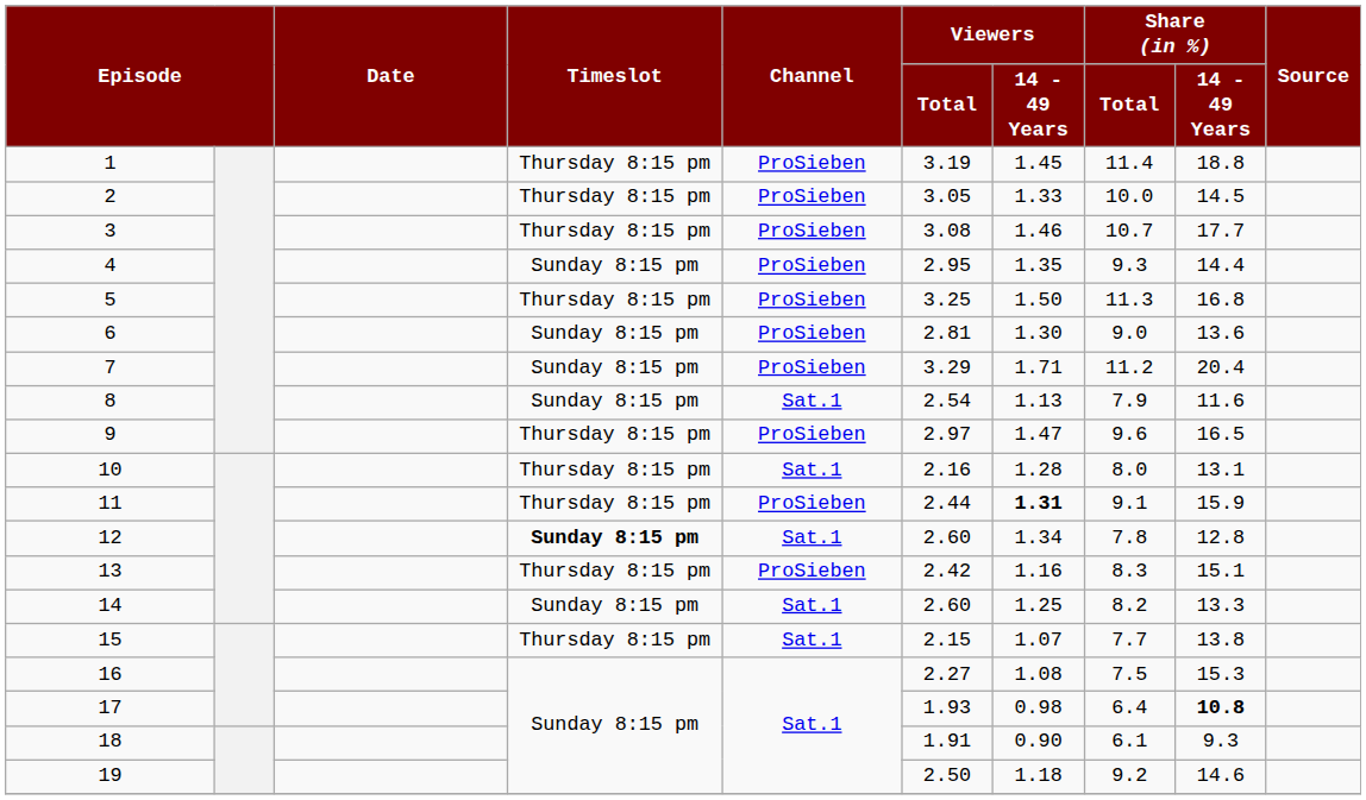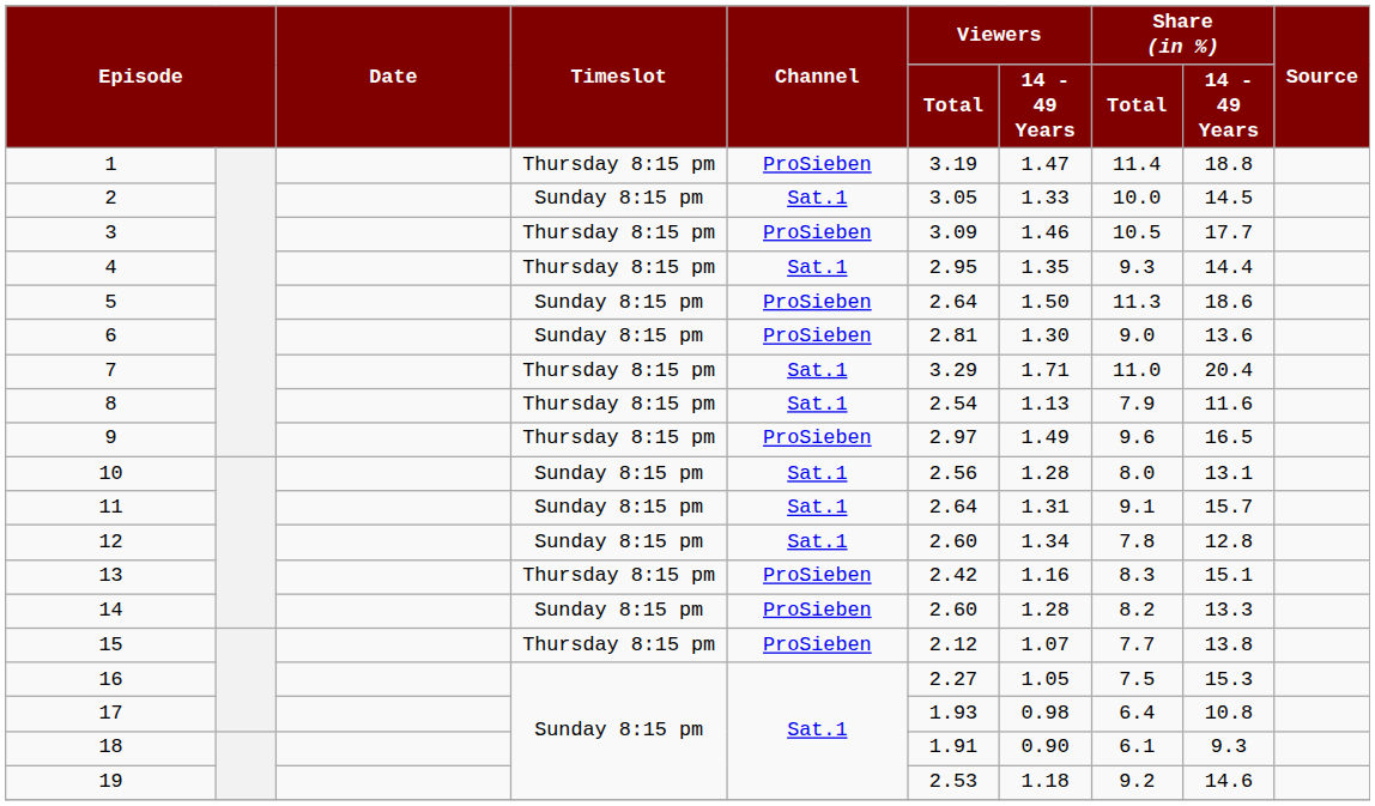1 | Viewers / 14 - 49 Years: 1.45 -> 1.47
2 | Timeslot: Thursday 8:15 pm -> Sunday 8:15 pm
2 | Channel: ProSieben -> Sat.1
3 | Viewers / Total: 3.08 -> 3.09
3 | Share (in %) / Total: 10.7 -> 10.5
4 | Timeslot: Sunday 8:15 pm -> Thursday 8:15 pm
4 | Channel: ProSieben -> Sat.1
5 | Timeslot: Thursday 8:15 pm -> Sunday 8:15 pm
5 | Viewers / Total: 3.25 -> 2.64
5 | Share (in %) / 14 - 49 Years: 16.8 -> 18.6
7 | Timeslot: Sunday 8:15 pm -> Thursday 8:15 pm
7 | Channel: ProSieben -> Sat.1
7 | Share (in %) / Total: 11.2 -> 11.0
8 | Timeslot: Sunday 8:15 pm -> Thursday 8:15 pm
9 | Viewers / 14 - 49 Years: 1.47 -> 1.49
10 | Timeslot: Thursday 8:15 pm -> Sunday 8:15 pm
10 | Viewers / Total: 2.16 -> 2.56
11 | Timeslot: Thursday 8:15 pm -> Sunday 8:15 pm
11 | Channel: ProSieben -> Sat.1
11 | Viewers / Total: 2.44 -> 2.64
11 | Viewers / 14 - 49 Years: bold -> normal
11 | Share (in %) / 14 - 49 Years: 15.9 -> 15.7
12 | Timeslot: bold -> normal
14 | Channel: Sat.1 -> ProSieben
14 | Viewers / 14 - 49 Years: 1.25 -> 1.28
15 | Channel: Sat.1 -> ProSieben
15 | Viewers / Total: 2.15 -> 2.12
16 | Viewers / 14 - 49 Years: 1.08 -> 1.05
17 | Share (in %) / 14 - 49 Years: bold -> normal
19 | Viewers / Total: 2.50 -> 2.53
